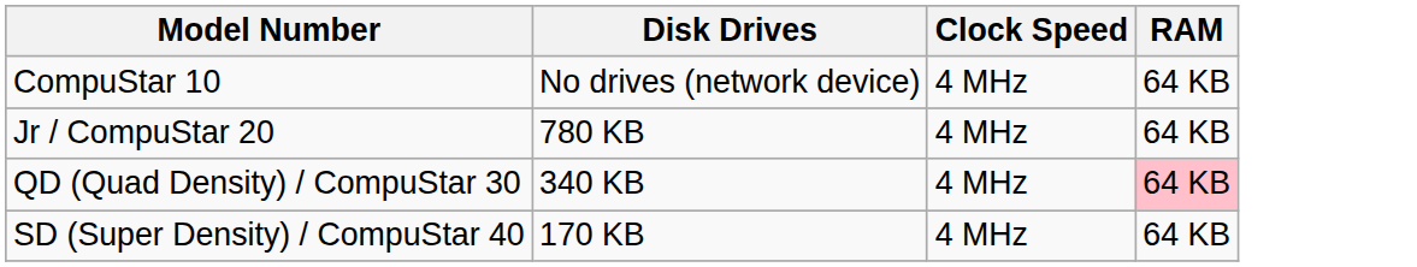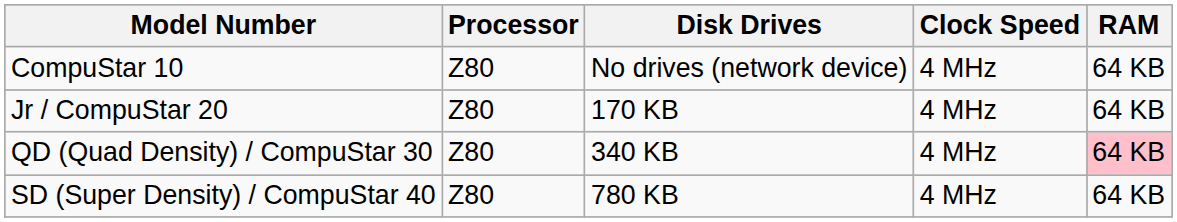+ column: Processor | Z80 | Z80 | Z80 | Z80
Jr / CompuStar 20 | Disk Drives: 780 KB -> 170 KB
SD (Super Density) / CompuStar 40 | Disk Drives: 170 KB -> 780 KB
